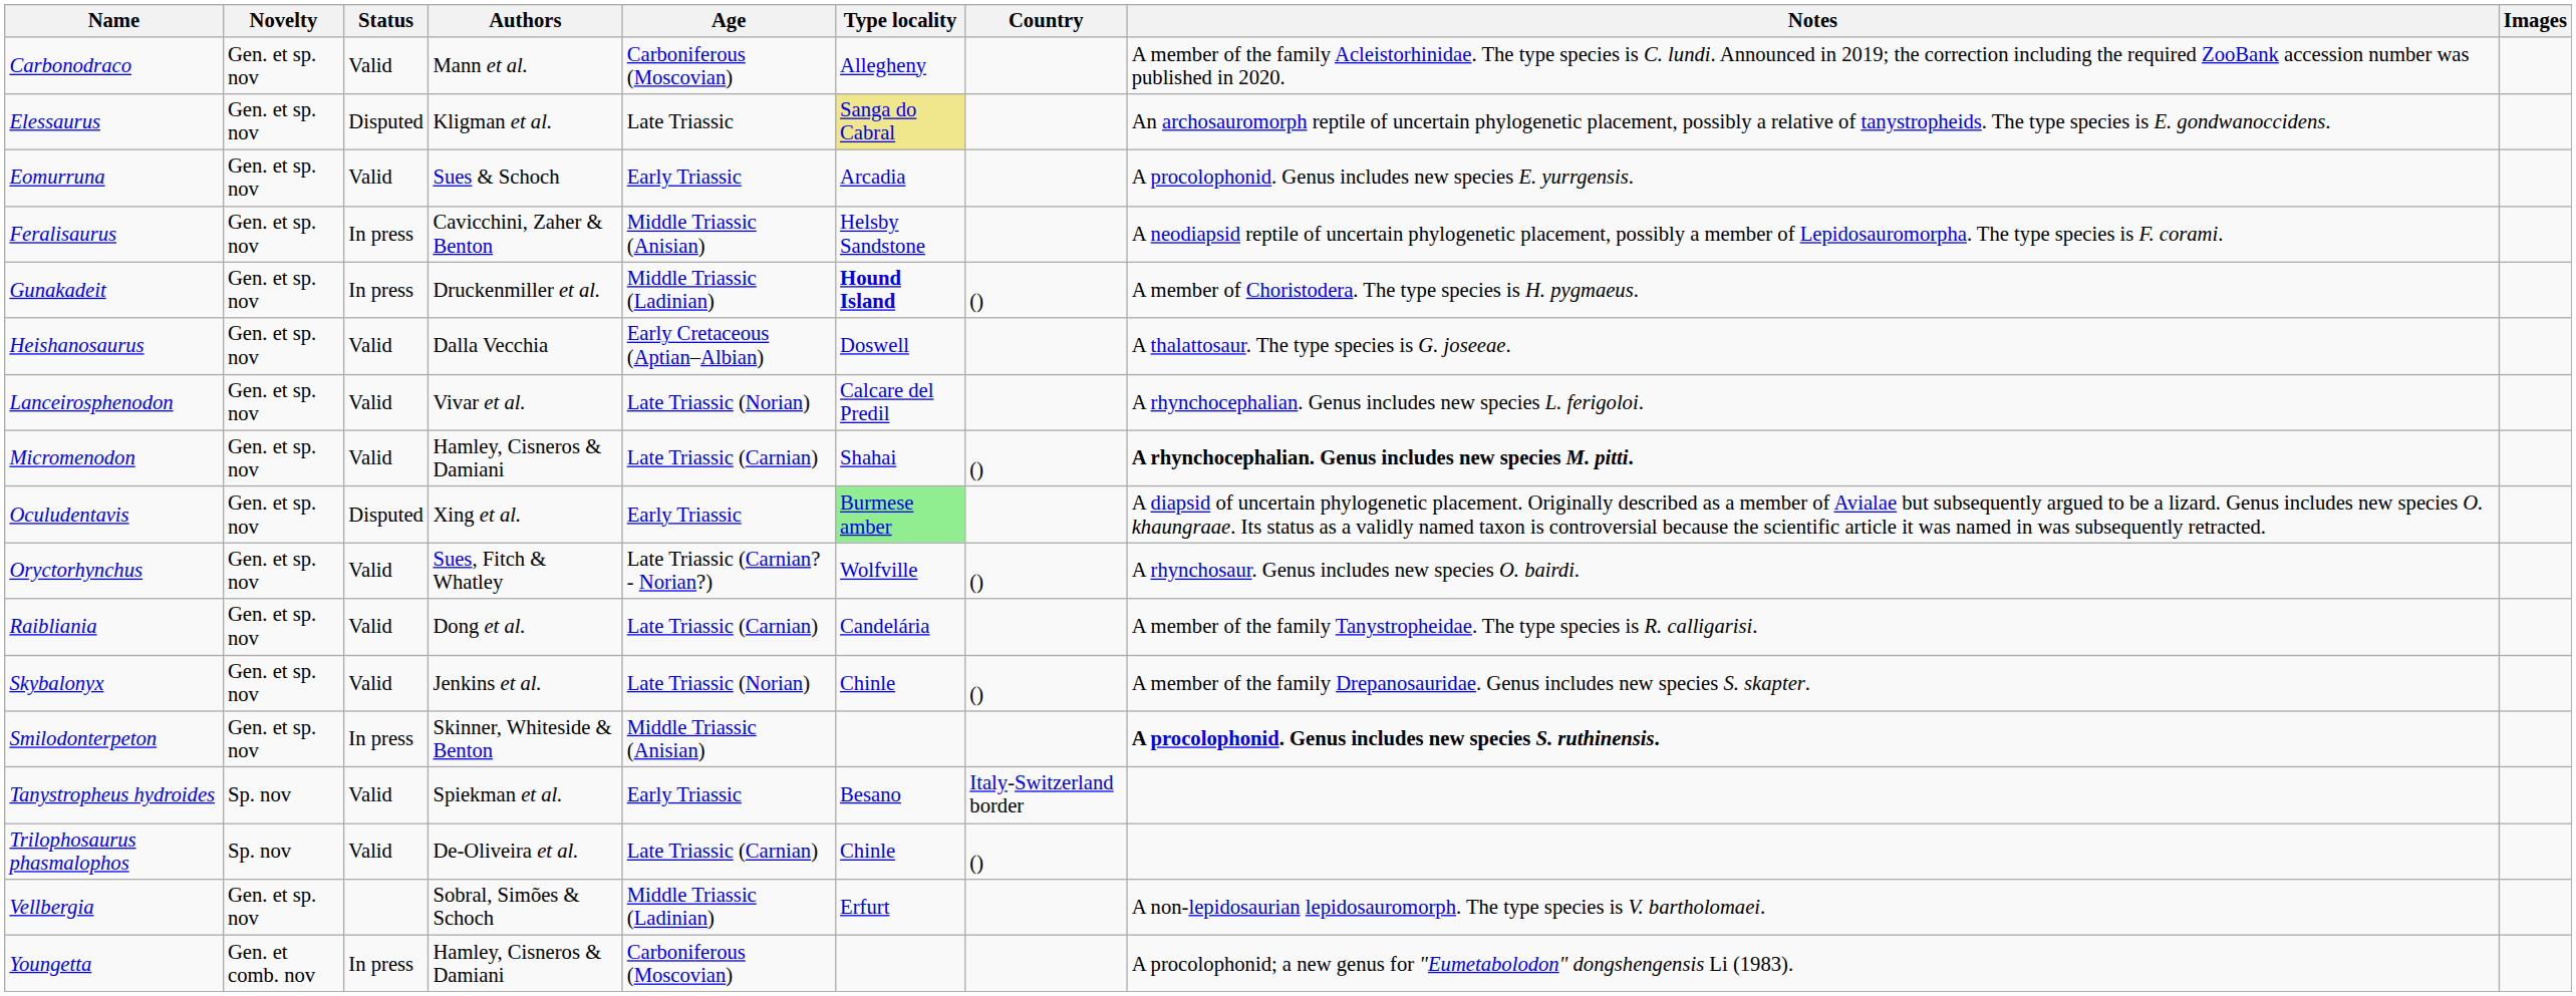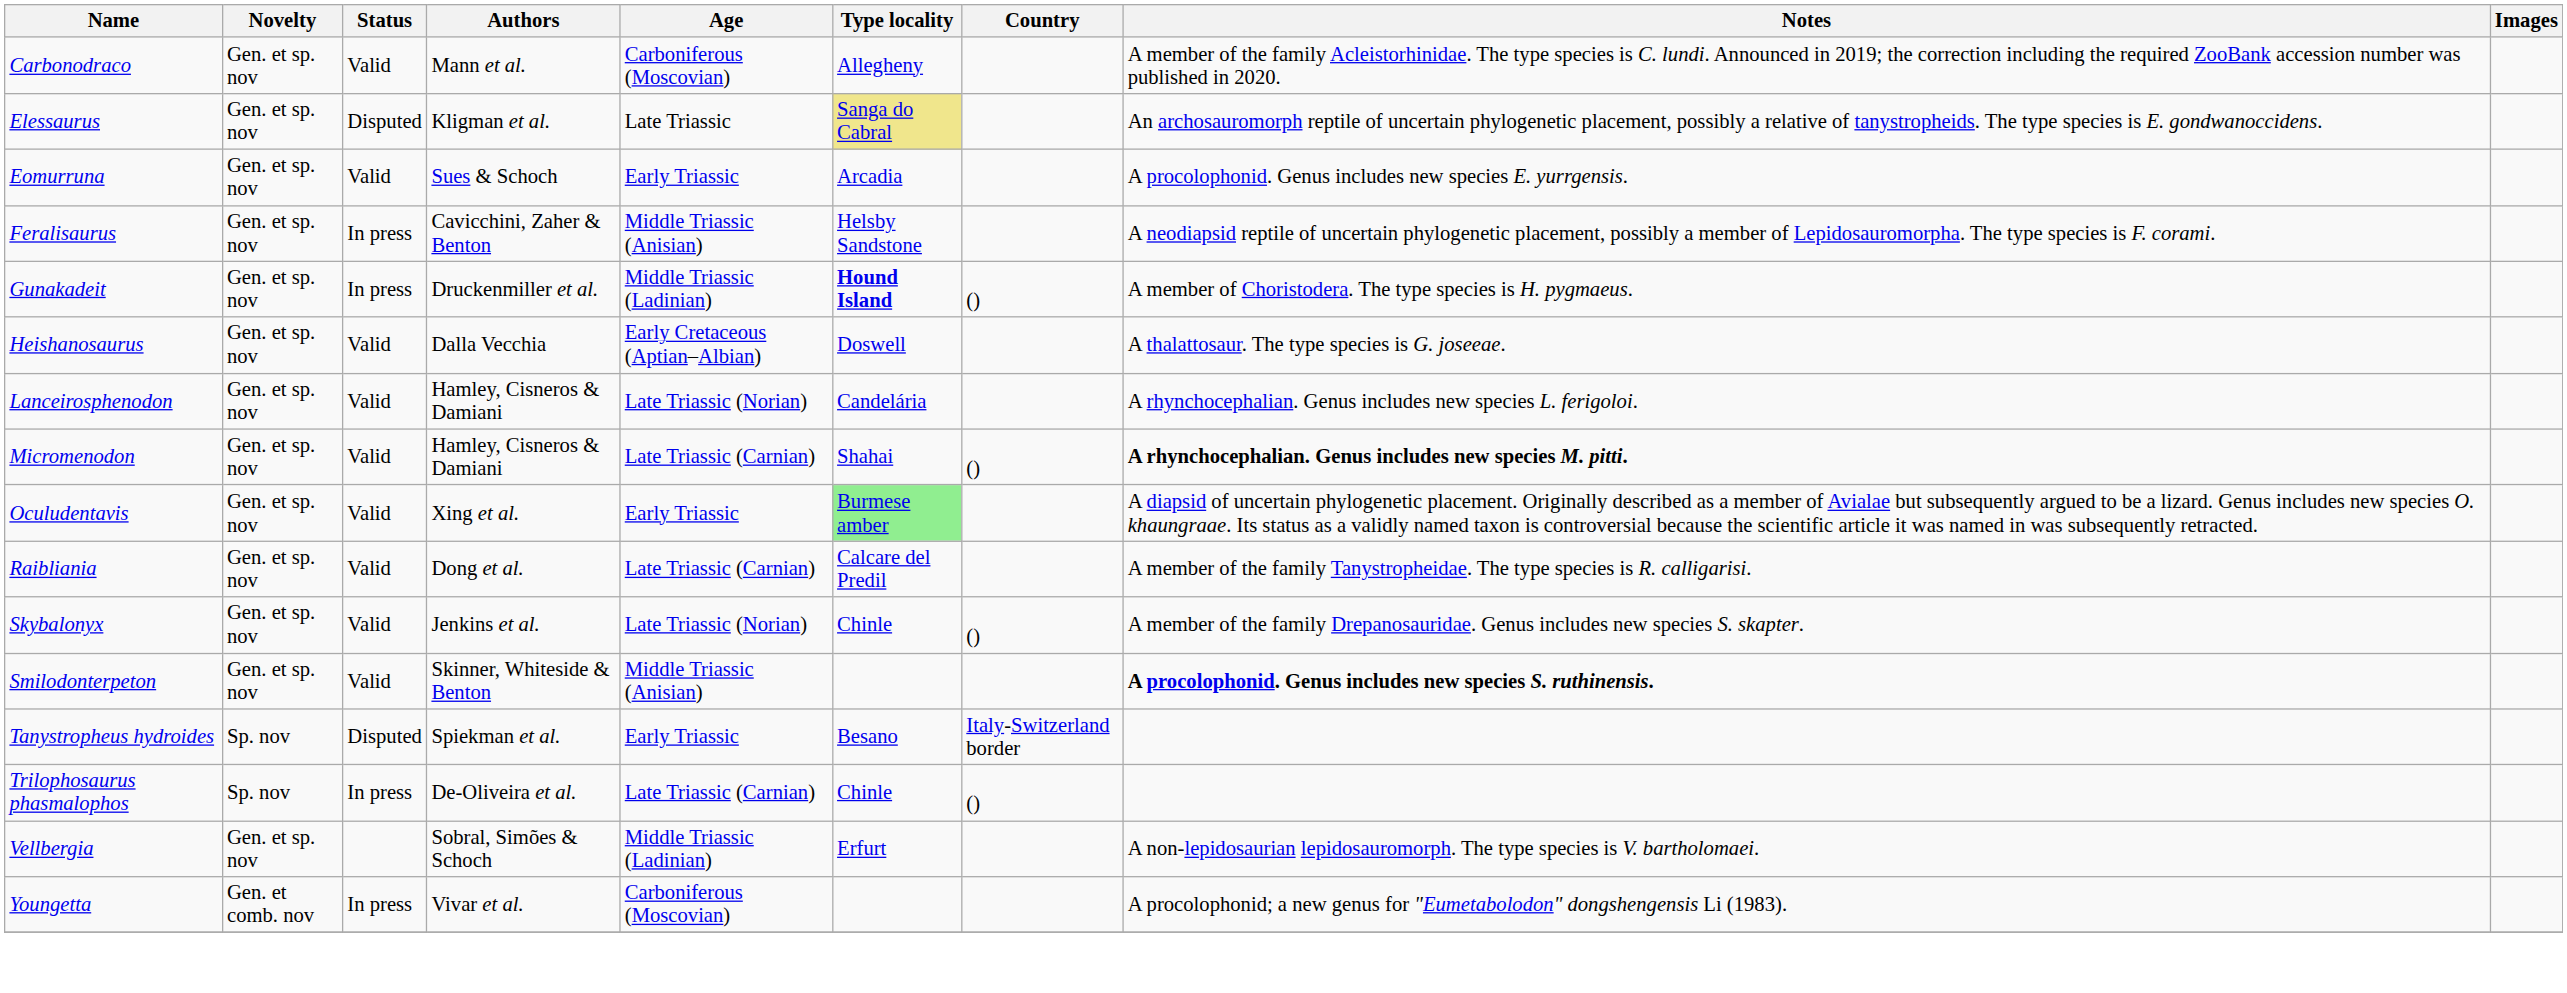Lanceirosphenodon | Authors: Vivar et al. -> Hamley, Cisneros & Damiani
Lanceirosphenodon | Type locality: Calcare del Predil -> Candelária
Oculudentavis | Status: Disputed -> Valid
- row: Oryctorhynchus | Gen. et sp. nov | Valid | Sues, Fitch & Whatley | Late Triassic (Carnian? - Norian?) | Wolfville | () | A rhynchosaur. Genus includes new species O. bairdi.
Raibliania | Type locality: Candelária -> Calcare del Predil
Smilodonterpeton | Status: In press -> Valid
Tanystropheus hydroides | Status: Valid -> Disputed
Trilophosaurus phasmalophos | Status: Valid -> In press
Youngetta | Authors: Hamley, Cisneros & Damiani -> Vivar et al.
